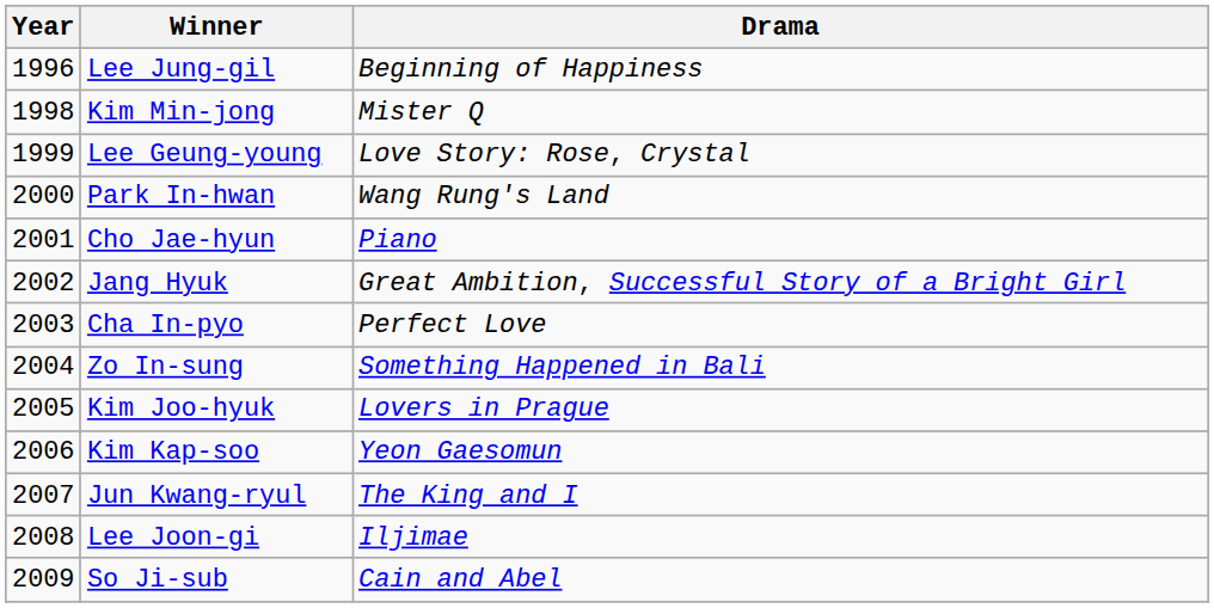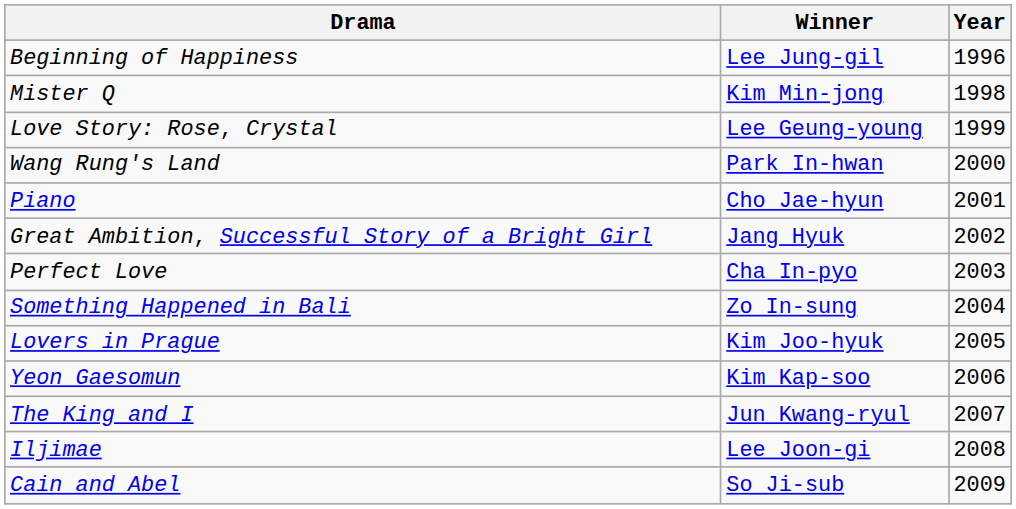columns swapped: Year <-> Drama
